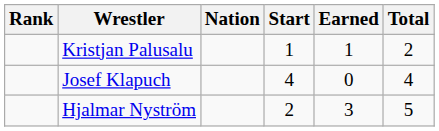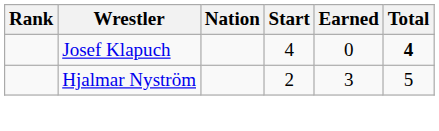- row: Kristjan Palusalu | 1 | 1 | 2
Josef Klapuch | Total: normal -> bold
